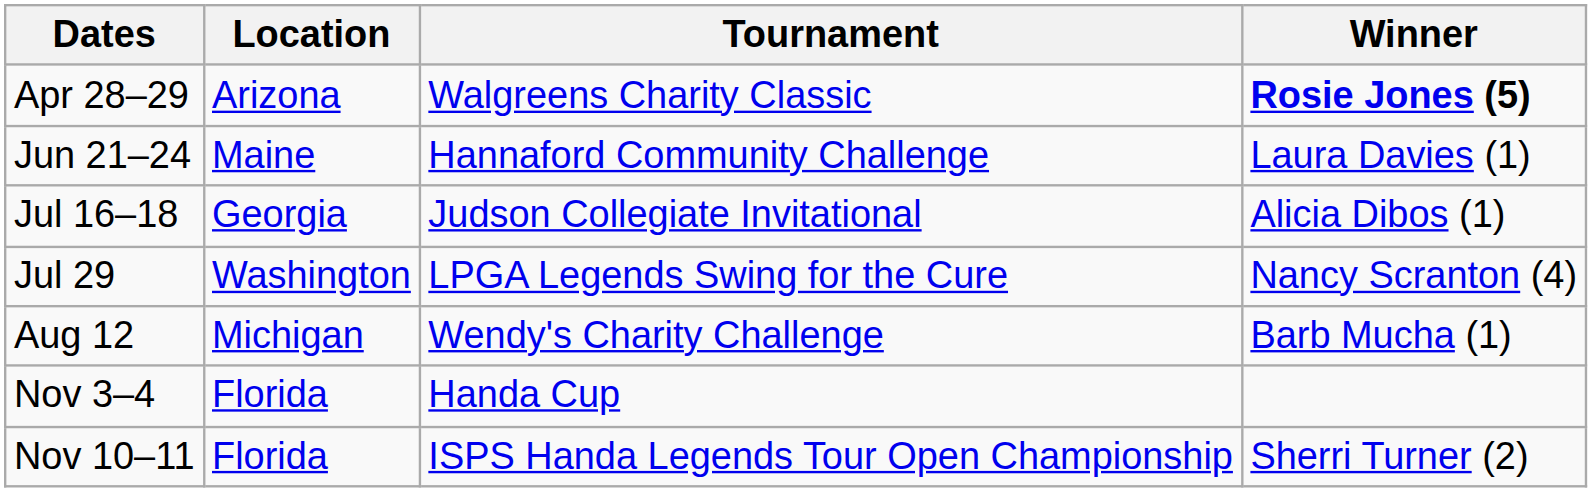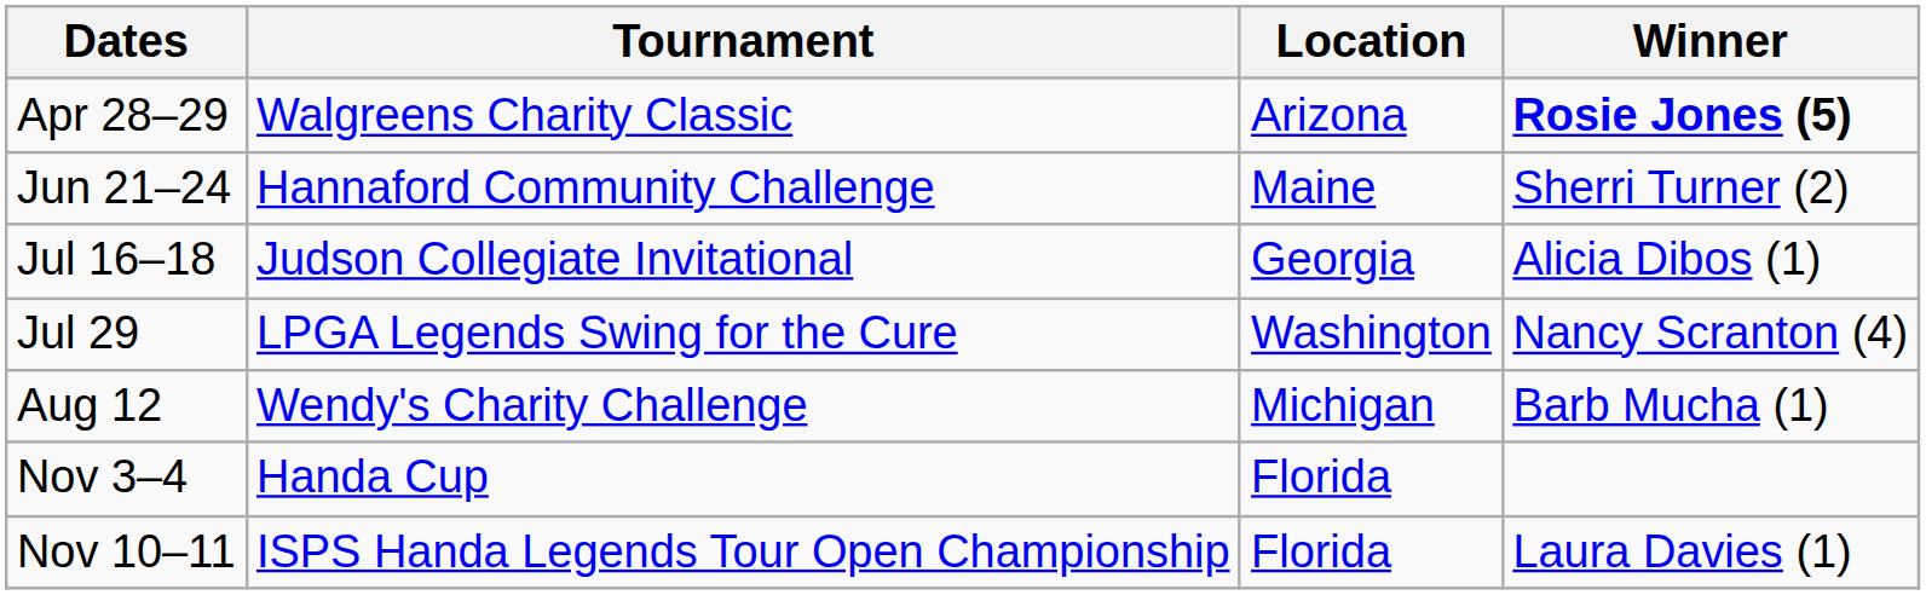columns swapped: Tournament <-> Location
Jun 21–24 | Winner: Laura Davies (1) -> Sherri Turner (2)
Nov 10–11 | Winner: Sherri Turner (2) -> Laura Davies (1)
